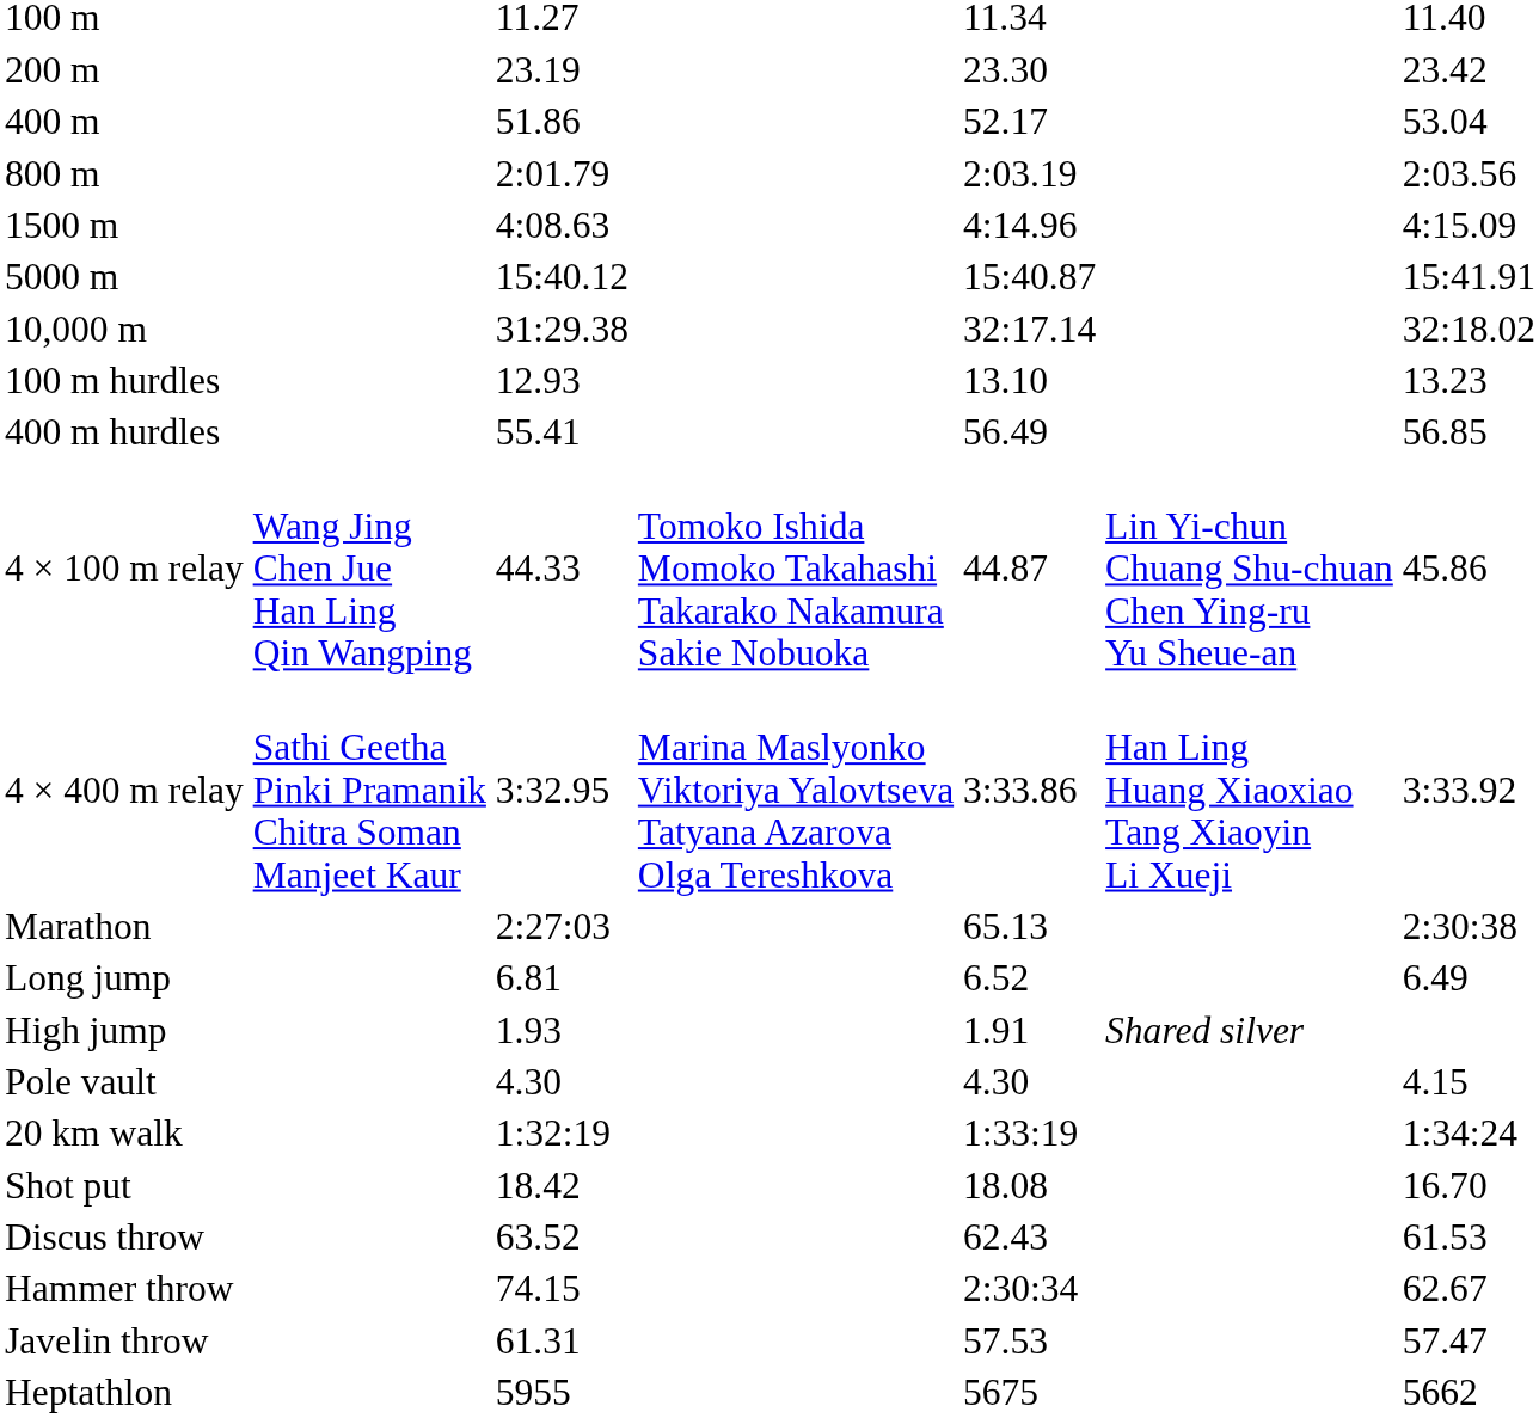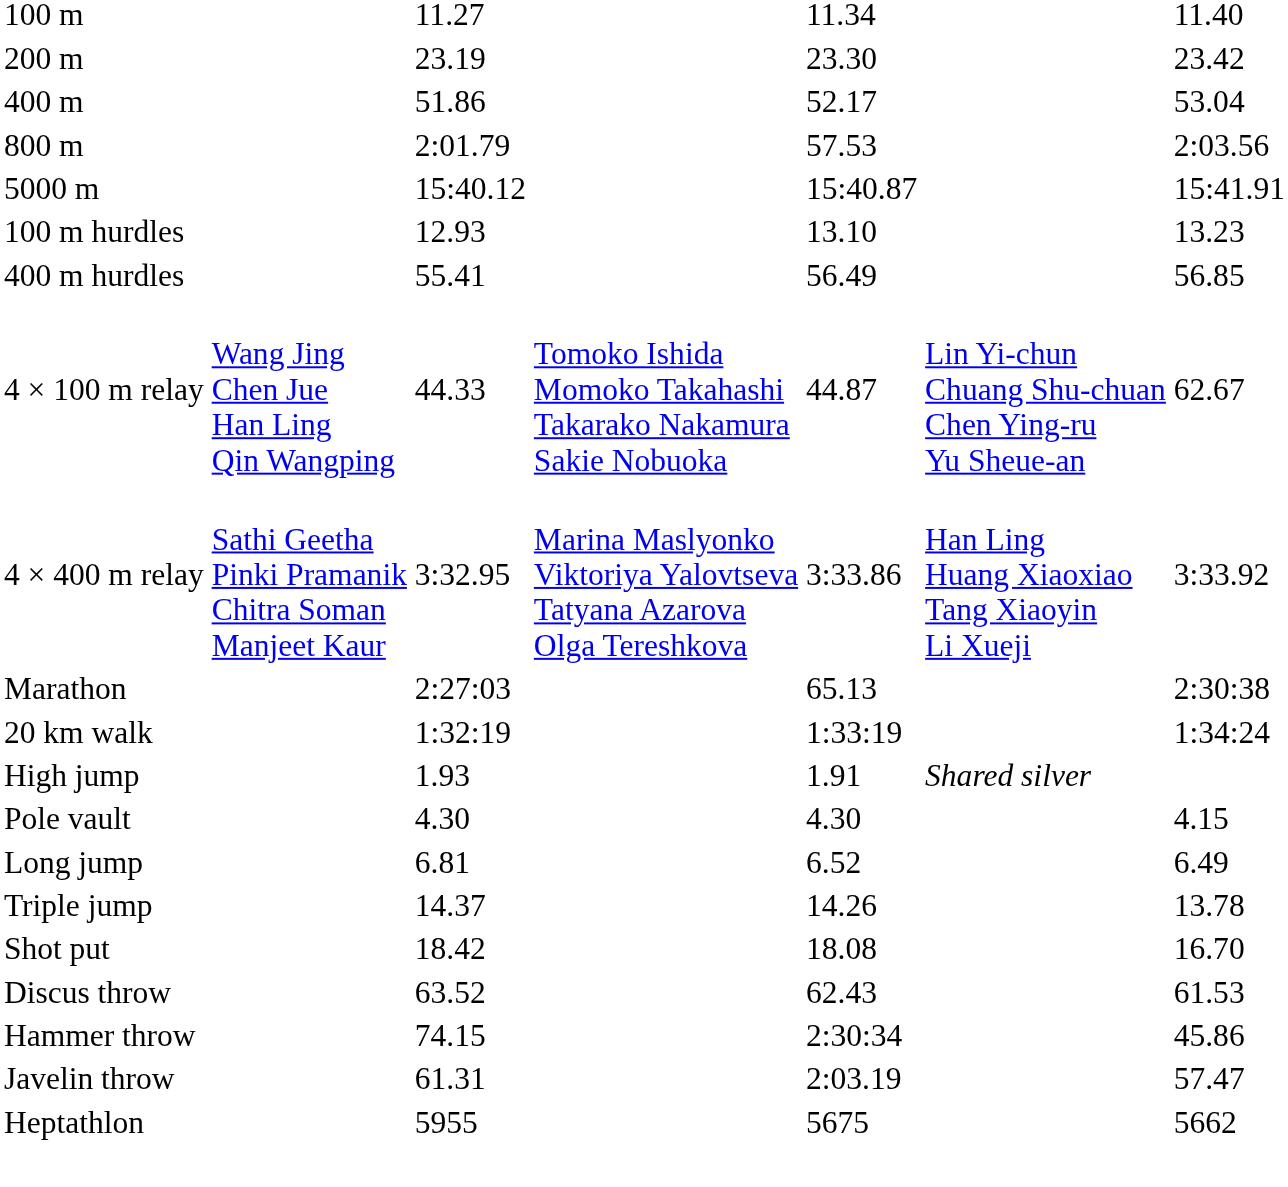800 m | column 5: 2:03.19 -> 57.53
- row: 1500 m | 4:08.63 | 4:14.96 | 4:15.09
- row: 10,000 m | 31:29.38 | 32:17.14 | 32:18.02
4 × 100 m relay | column 7: 45.86 -> 62.67
rows swapped: 20 km walk <-> Long jump
+ row: Triple jump | 14.37 | 14.26 | 13.78
Hammer throw | column 7: 62.67 -> 45.86
Javelin throw | column 5: 57.53 -> 2:03.19
